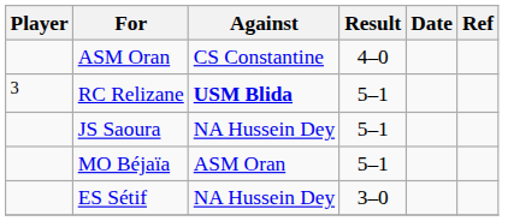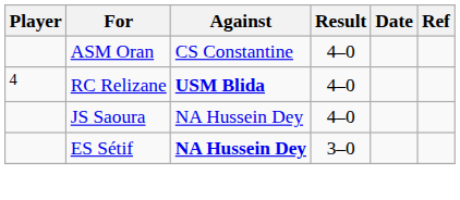RC Relizane | Player: 3 -> 4
RC Relizane | Result: 5–1 -> 4–0
JS Saoura | Result: 5–1 -> 4–0
- row: MO Béjaïa | ASM Oran | 5–1
ES Sétif | Against: normal -> bold
